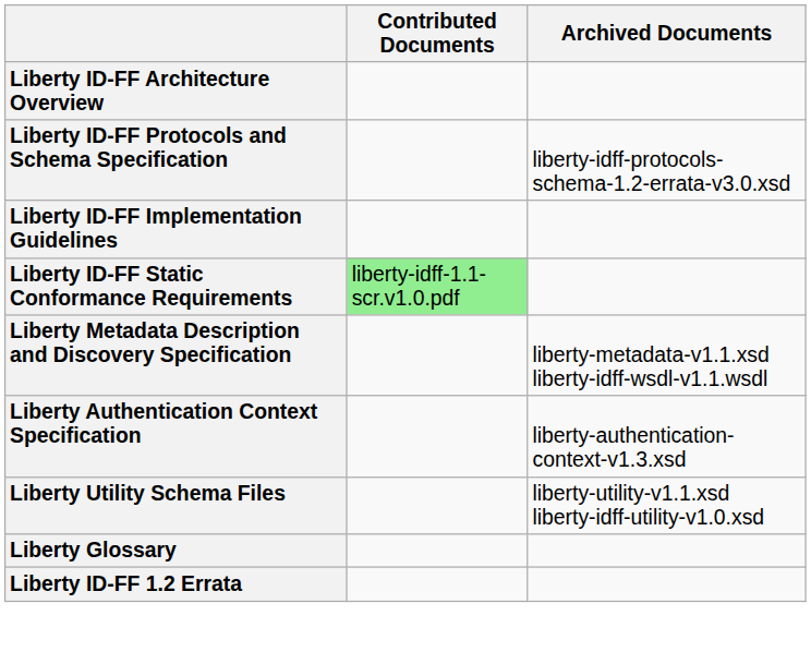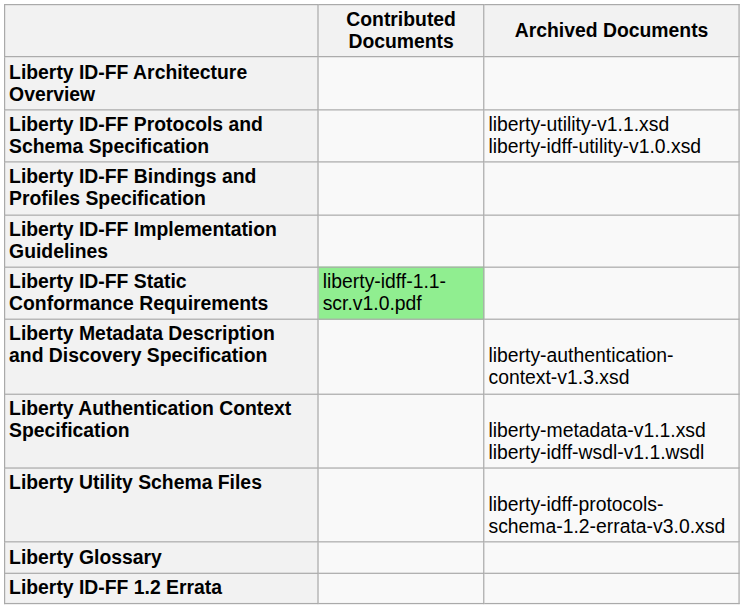Liberty ID-FF Protocols and Schema Specification | Archived Documents: liberty-idff-protocols-schema-1.2-errata-v3.0.xsd -> liberty-utility-v1.1.xsd liberty-idff-utility-v1.0.xsd
+ row: Liberty ID-FF Bindings and Profiles Specification
Liberty Metadata Description and Discovery Specification | Archived Documents: liberty-metadata-v1.1.xsd liberty-idff-wsdl-v1.1.wsdl -> liberty-authentication-context-v1.3.xsd
Liberty Authentication Context Specification | Archived Documents: liberty-authentication-context-v1.3.xsd -> liberty-metadata-v1.1.xsd liberty-idff-wsdl-v1.1.wsdl
Liberty Utility Schema Files | Archived Documents: liberty-utility-v1.1.xsd liberty-idff-utility-v1.0.xsd -> liberty-idff-protocols-schema-1.2-errata-v3.0.xsd
